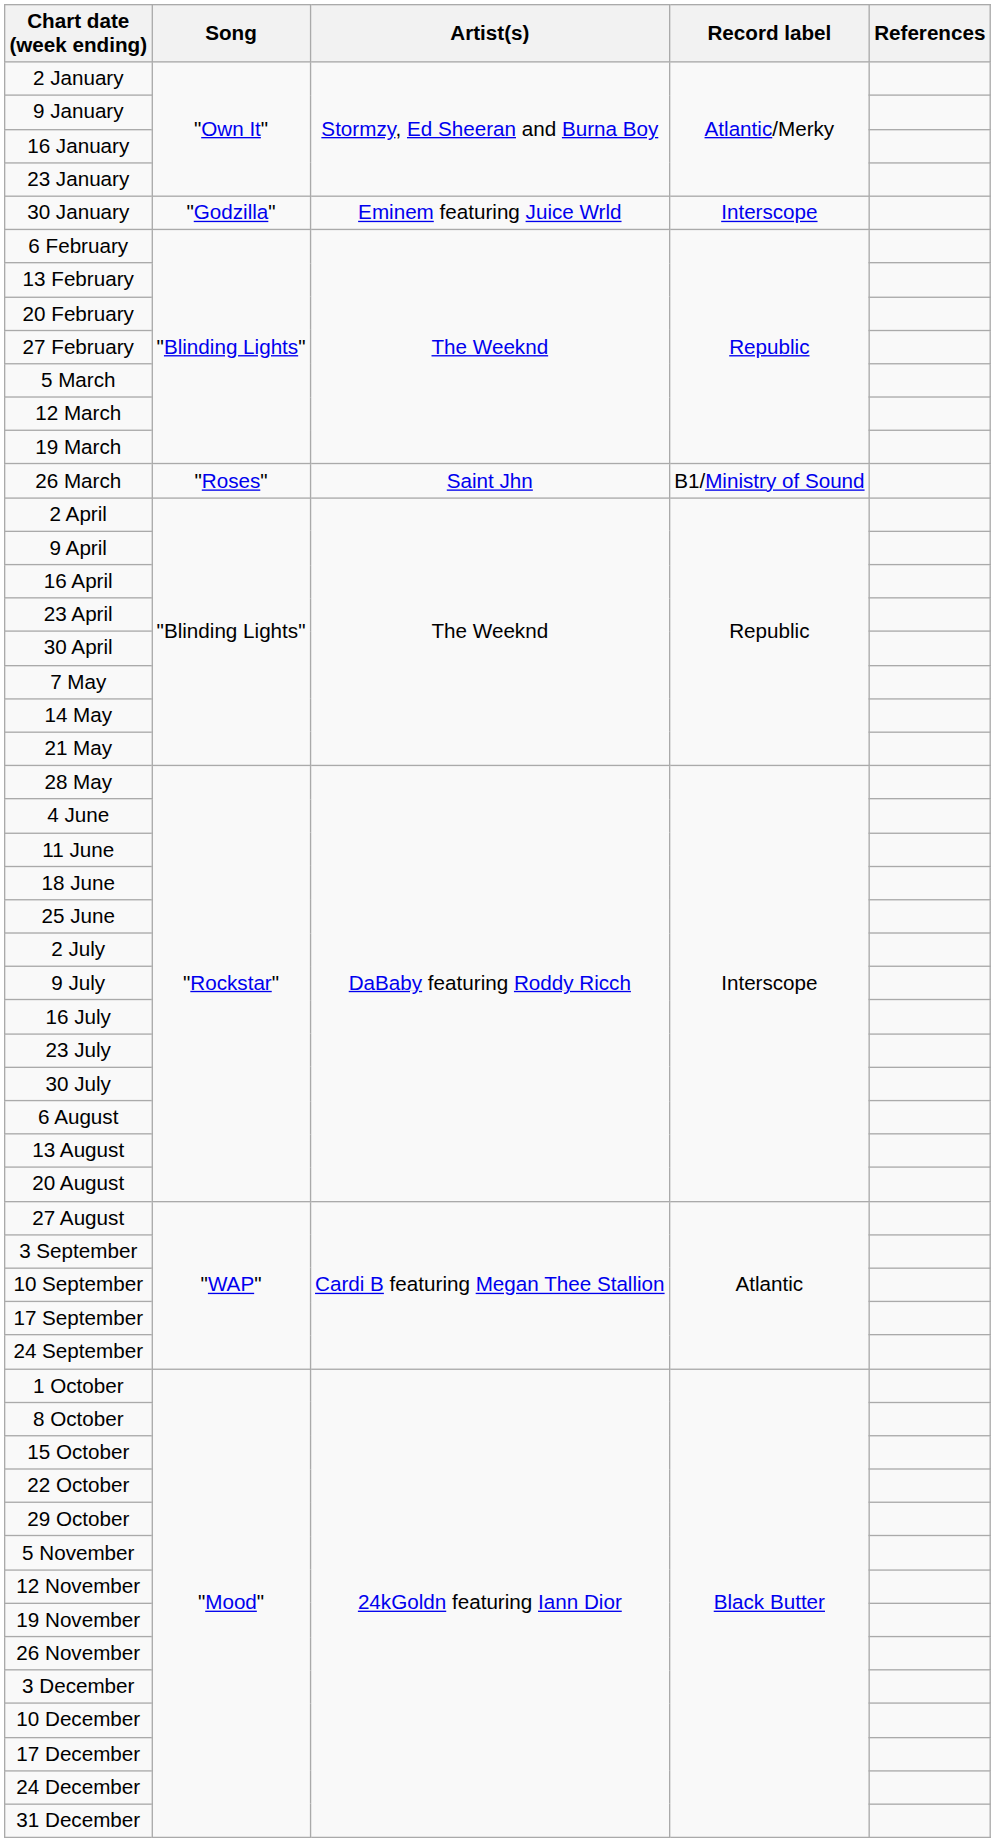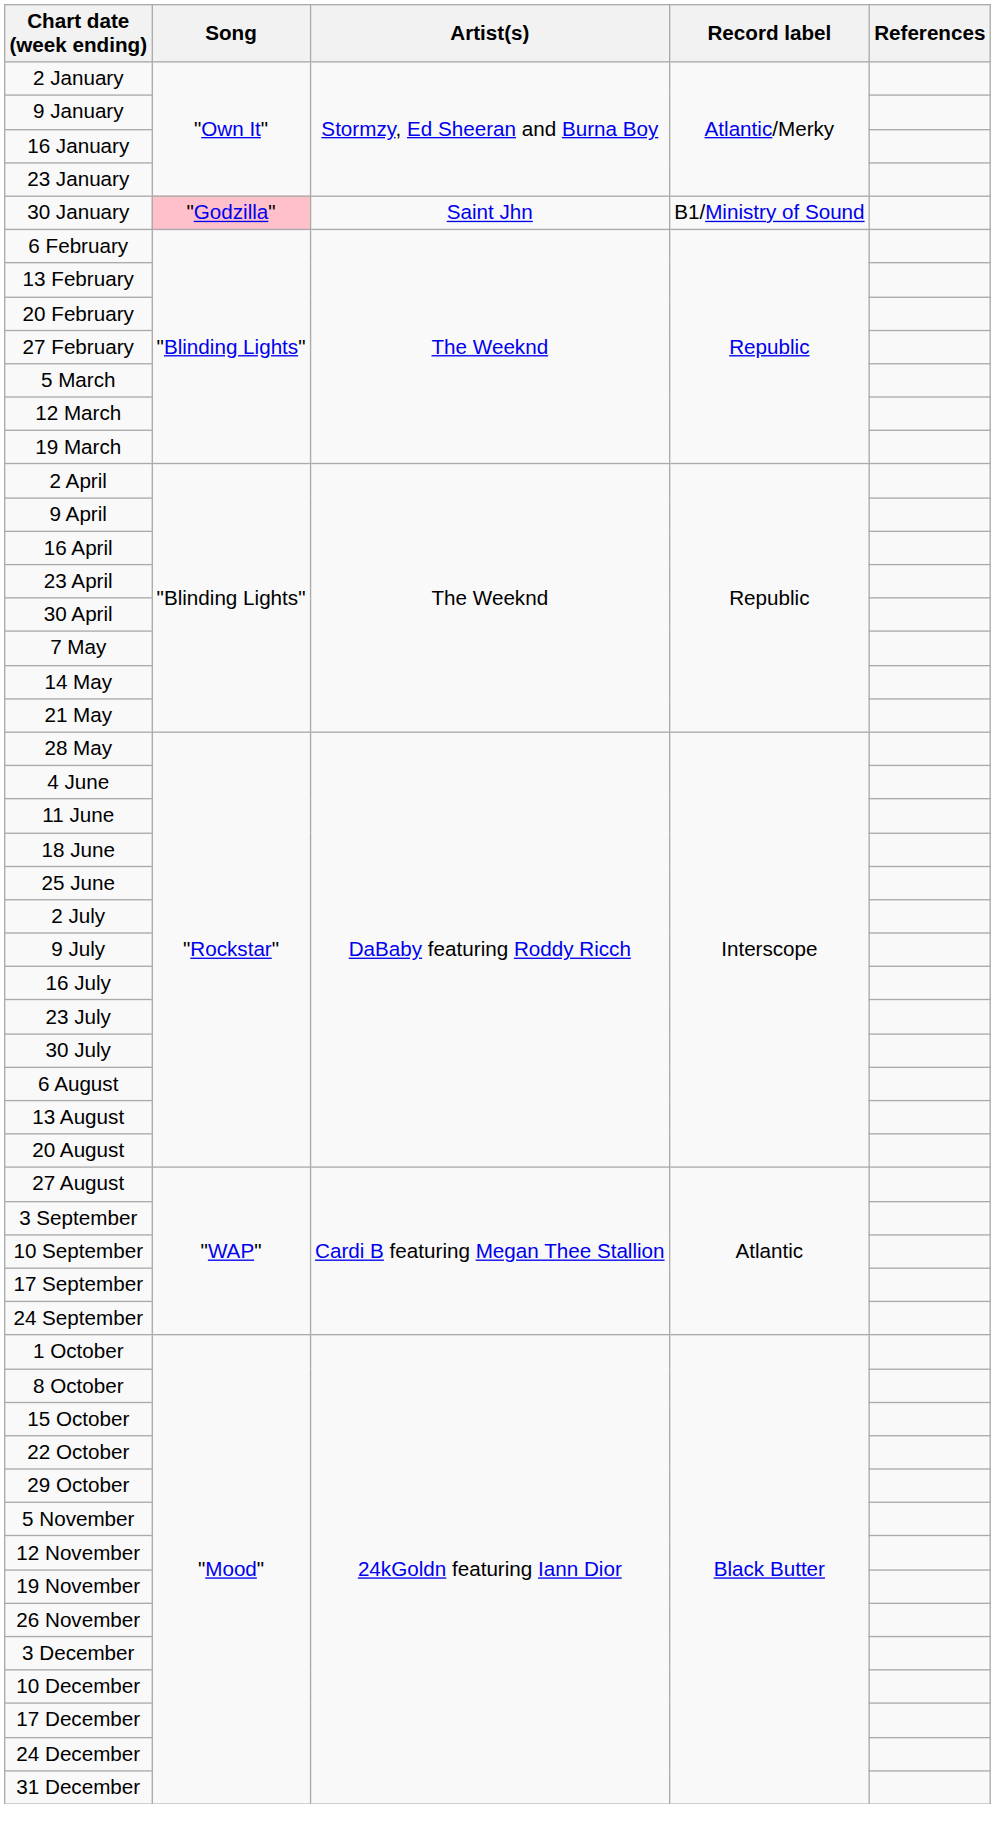30 January | Song: no background -> pink background
30 January | Artist(s): Eminem featuring Juice Wrld -> Saint Jhn
30 January | Record label: Interscope -> B1/Ministry of Sound
- row: 26 March | "Roses" | Saint Jhn | B1/Ministry of Sound
